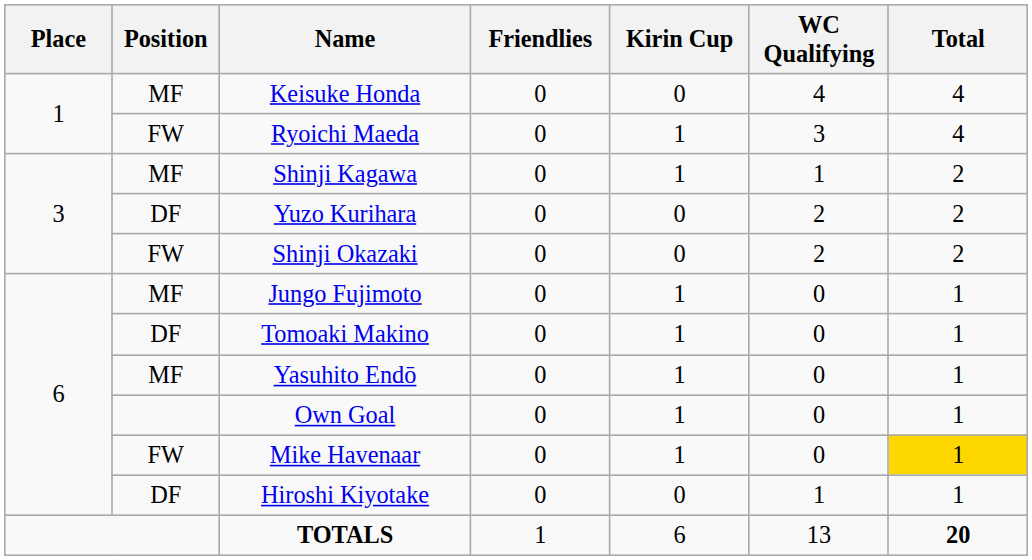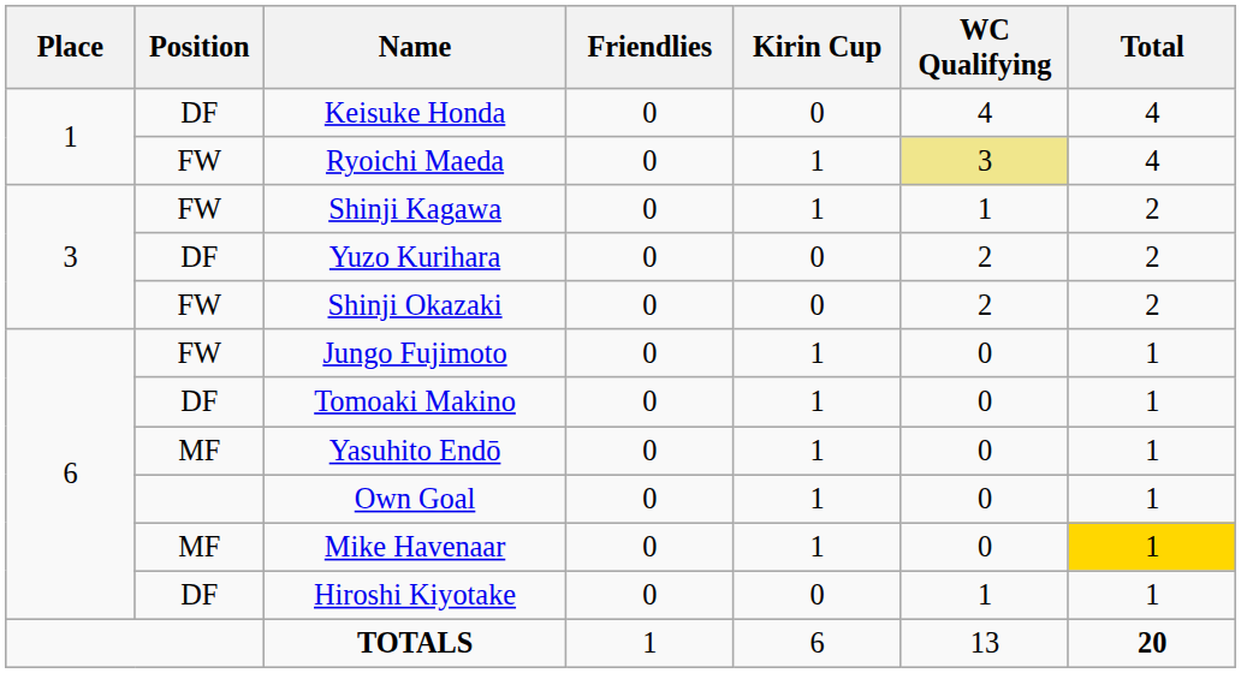Keisuke Honda | Position: MF -> DF
Ryoichi Maeda | WC Qualifying: no background -> khaki background
Shinji Kagawa | Position: MF -> FW
Jungo Fujimoto | Position: MF -> FW
Mike Havenaar | Position: FW -> MF
